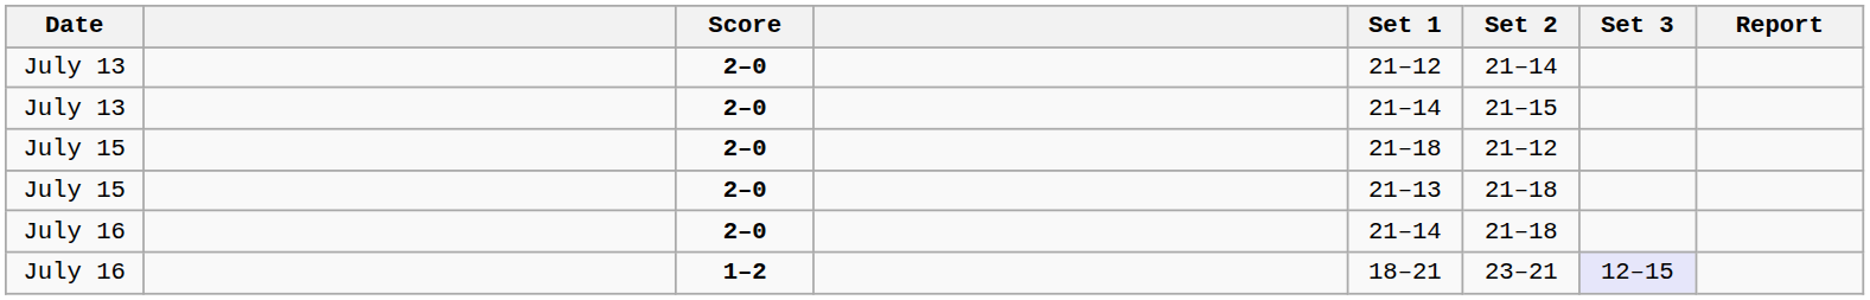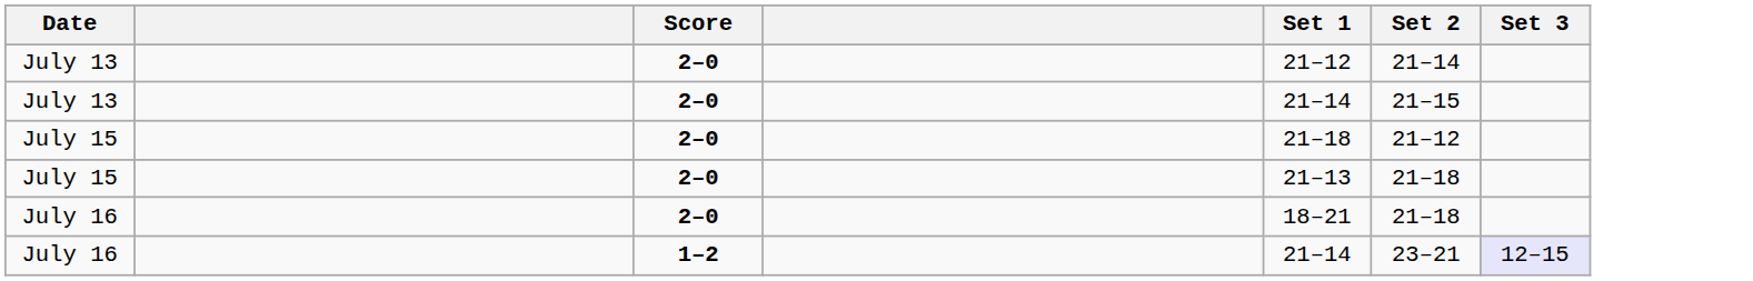- column: Report
July 16 / 2–0 | Set 1: 21–14 -> 18–21
July 16 / 1–2 | Set 1: 18–21 -> 21–14
